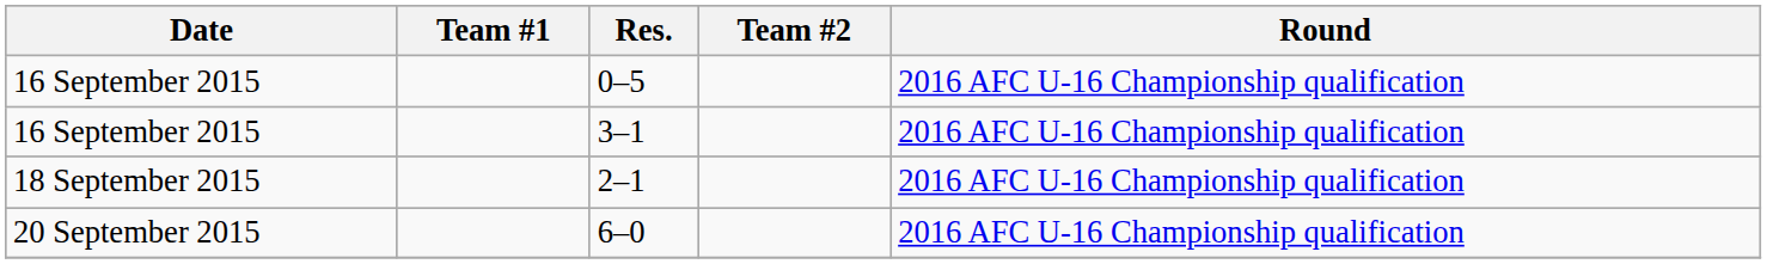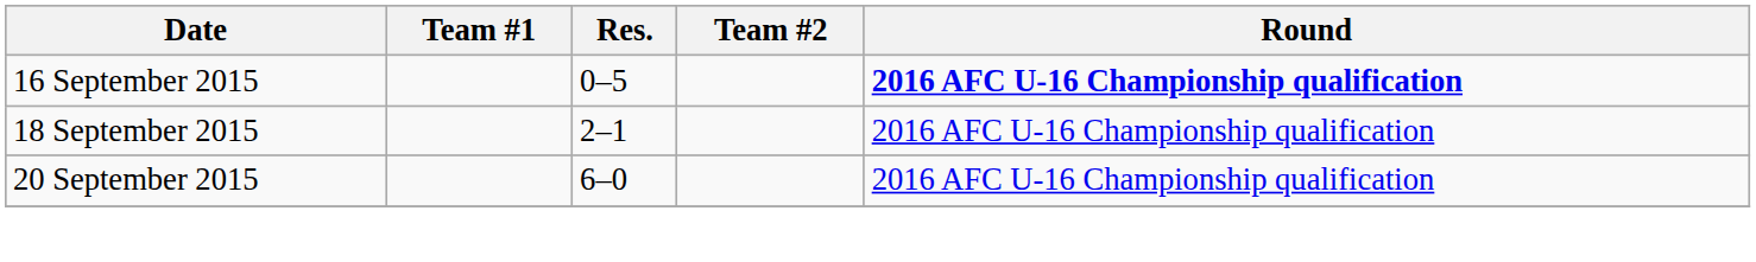0–5 | Round: normal -> bold
- row: 16 September 2015 | 3–1 | 2016 AFC U-16 Championship qualification
